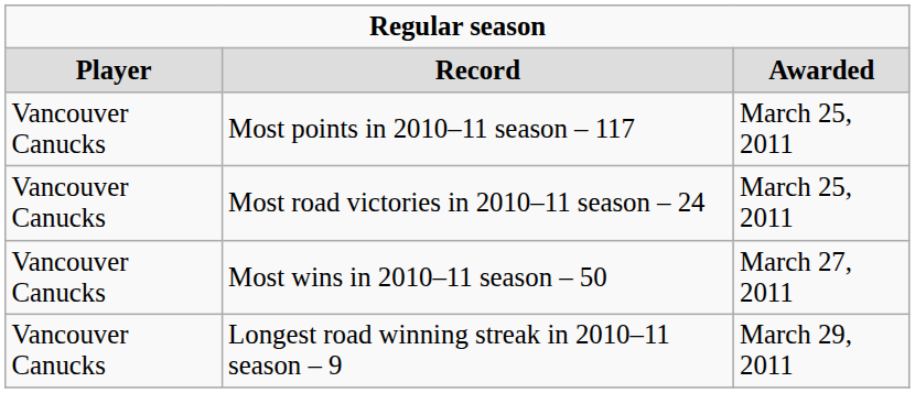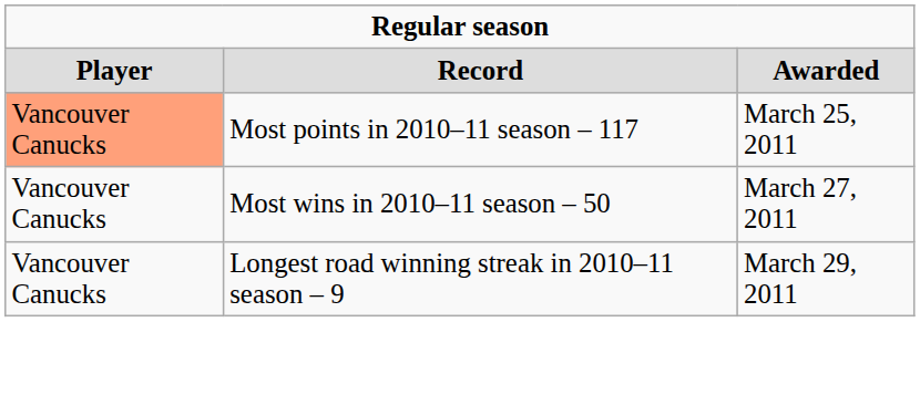Most points in 2010–11 season – 117 | column 1: no background -> lightsalmon background
- row: Vancouver Canucks | Most road victories in 2010–11 season – 24 | March 25, 2011
